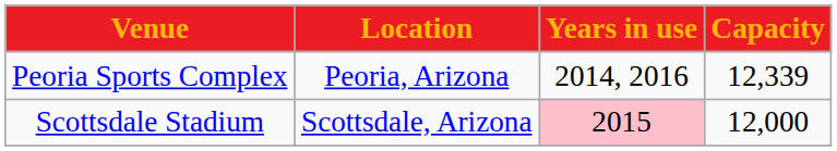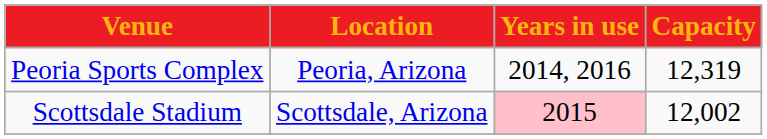Peoria Sports Complex | Capacity: 12,339 -> 12,319
Scottsdale Stadium | Capacity: 12,000 -> 12,002
